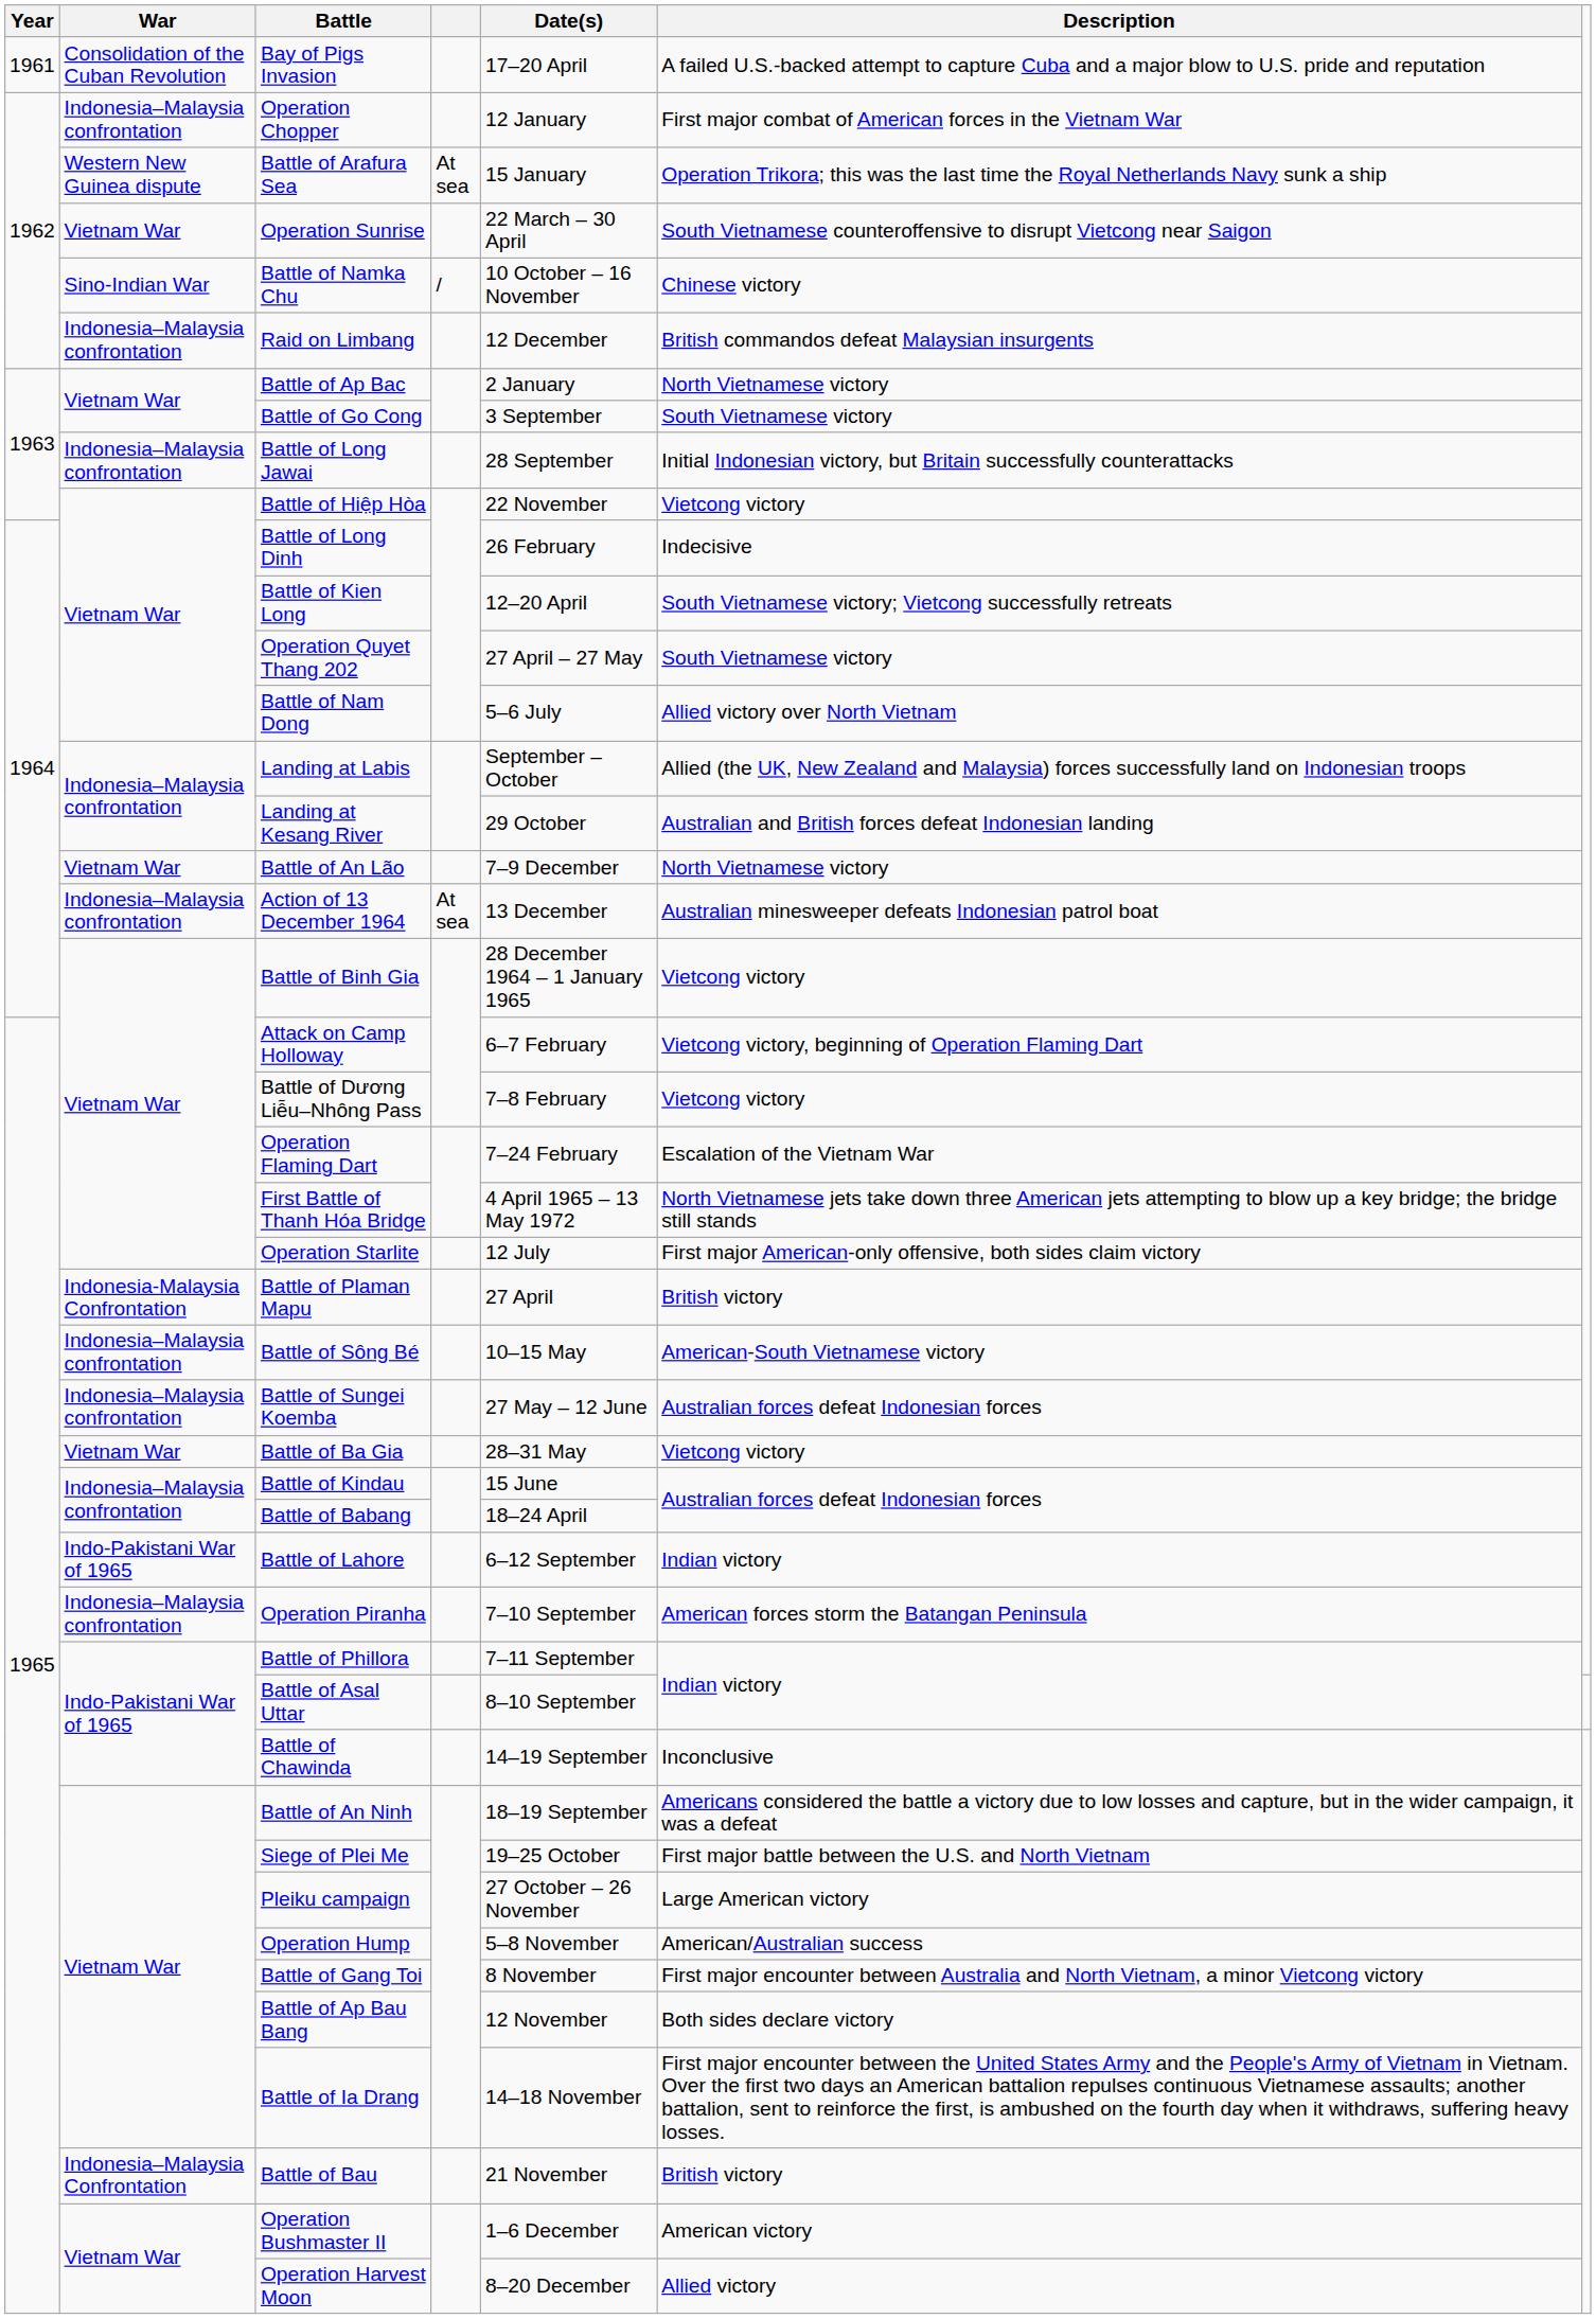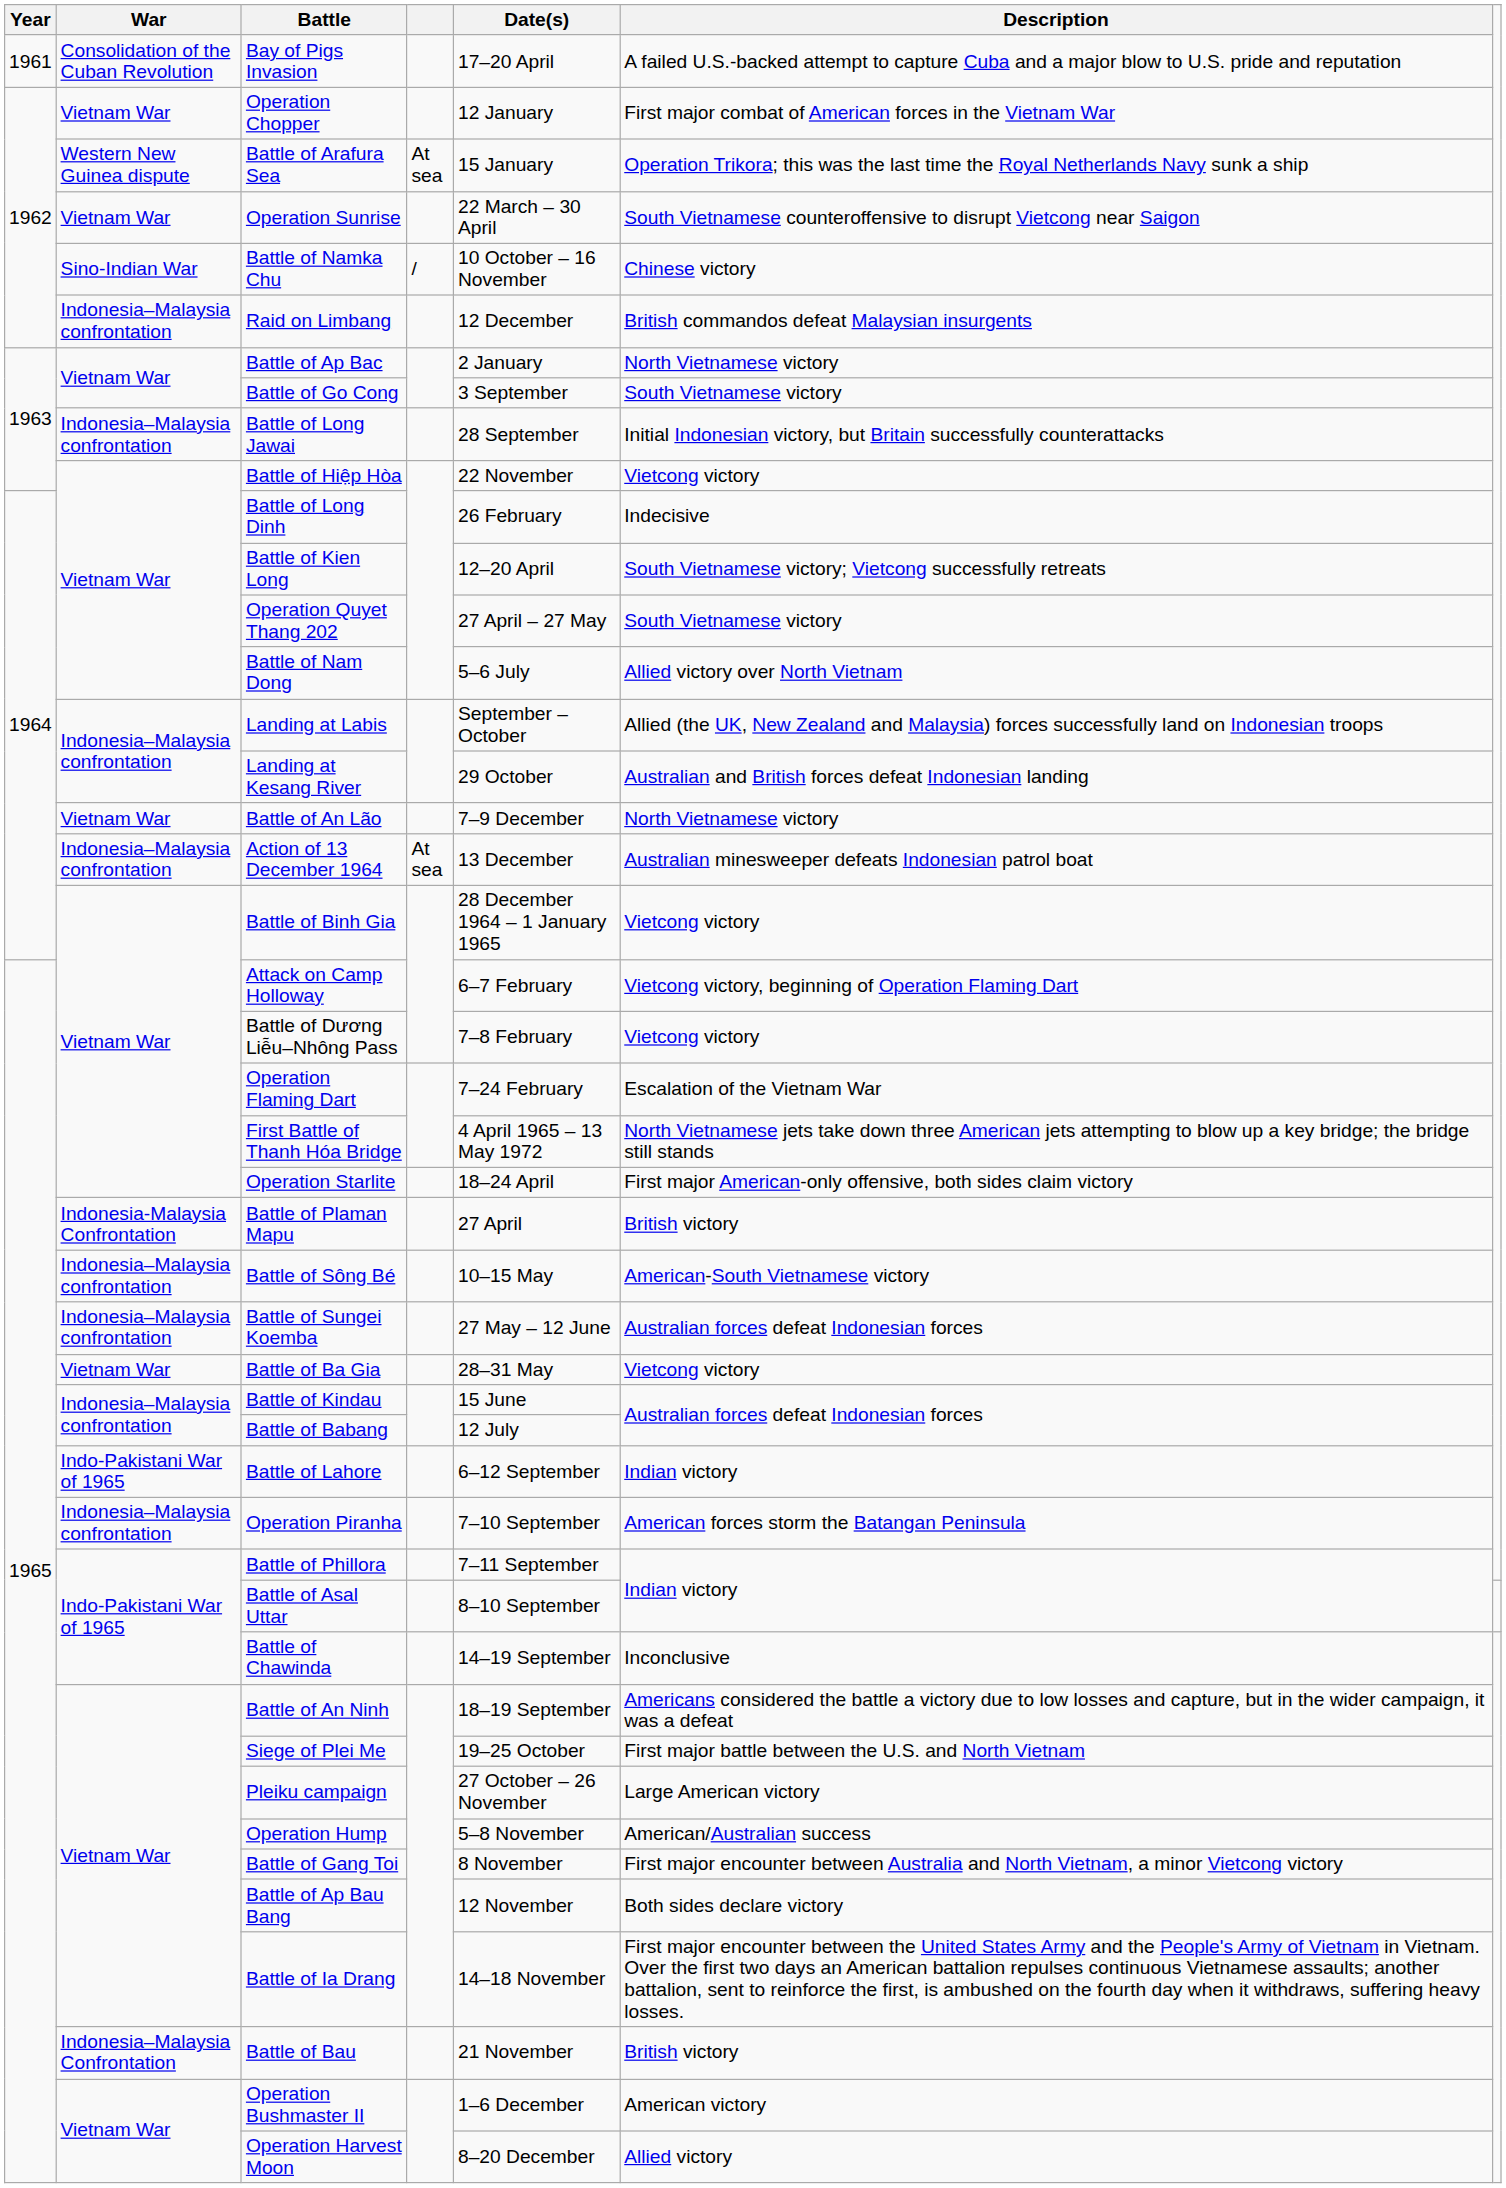Operation Chopper | War: Indonesia–Malaysia confrontation -> Vietnam War
Operation Starlite | Date(s): 12 July -> 18–24 April
Battle of Babang | Date(s): 18–24 April -> 12 July
